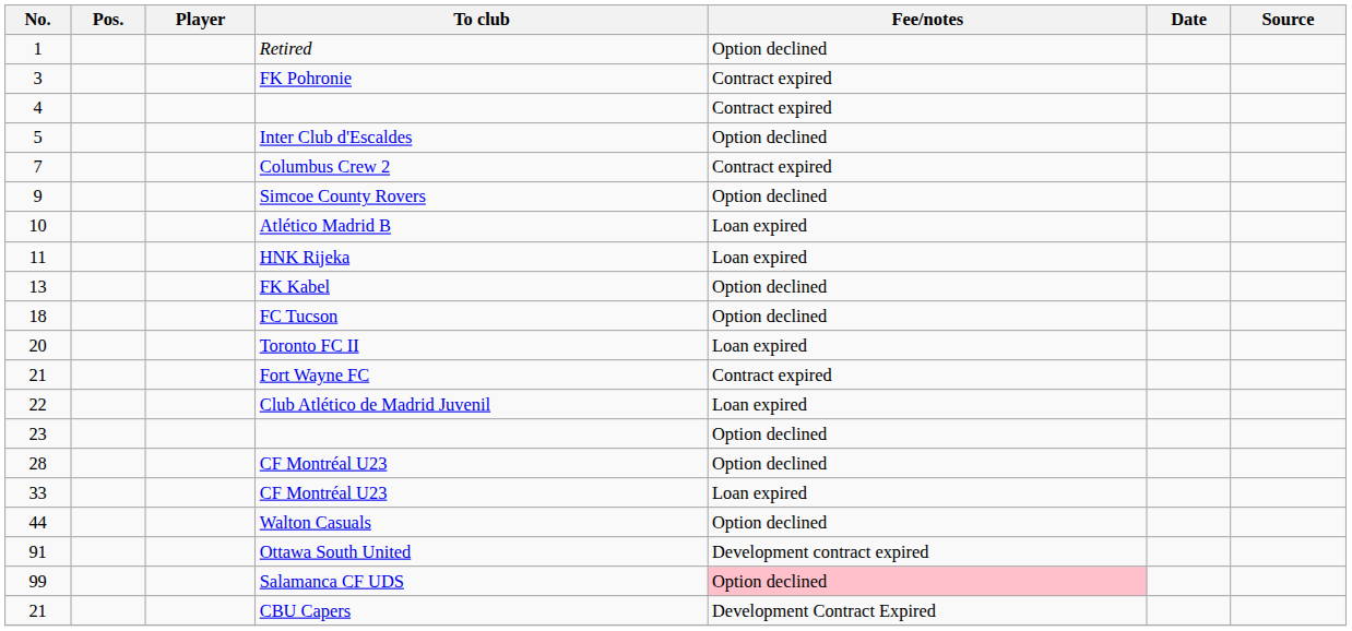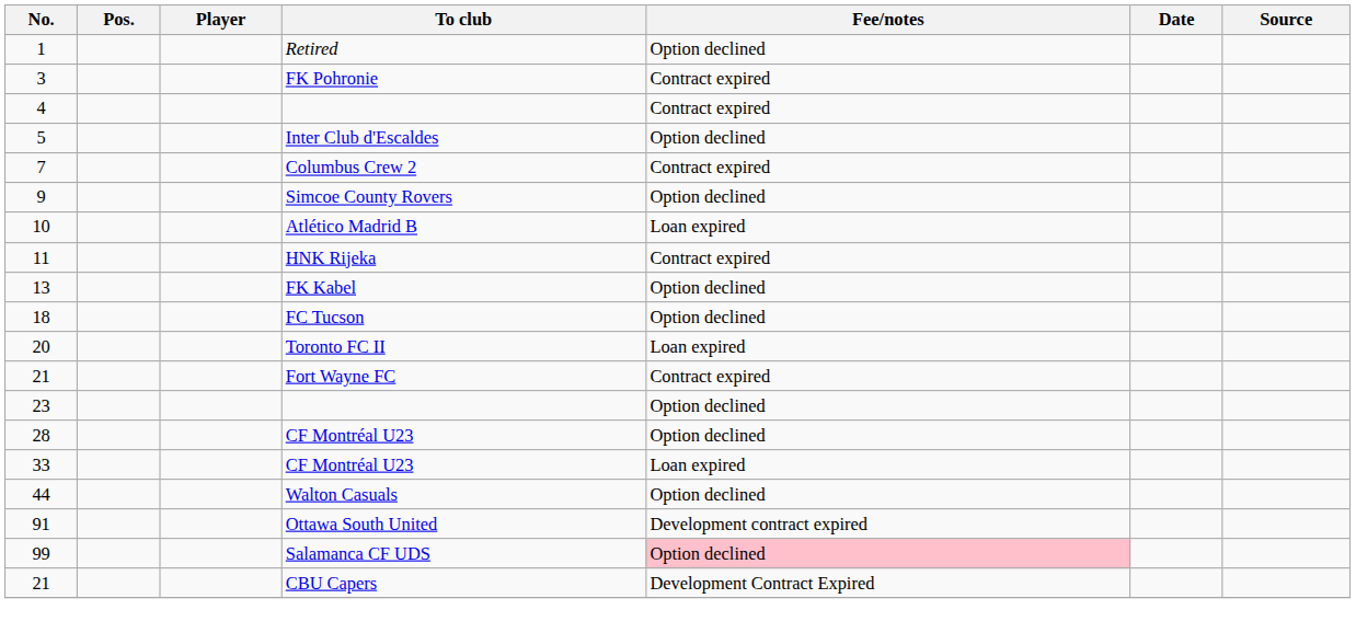HNK Rijeka | Fee/notes: Loan expired -> Contract expired
- row: 22 | Club Atlético de Madrid Juvenil | Loan expired
